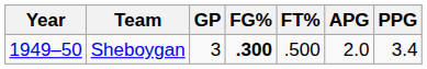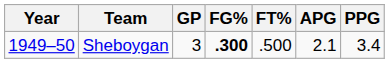Sheboygan | APG: 2.0 -> 2.1
